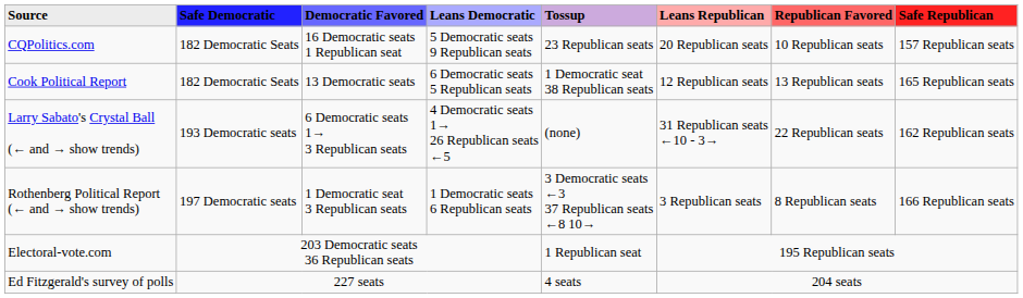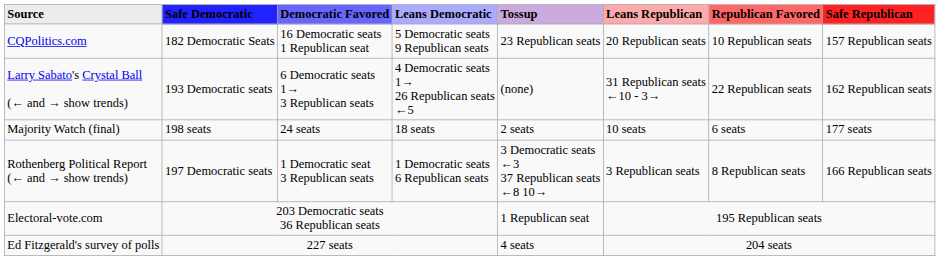- row: Cook Political Report | 182 Democratic Seats | 13 Democratic seats | 6 Democratic seats 5 Republican seats | 1 Democratic seat 38 Republican seats | 12 Republican seats | 13 Republican seats | 165 Republican seats
+ row: Majority Watch (final) | 198 seats | 24 seats | 18 seats | 2 seats | 10 seats | 6 seats | 177 seats
